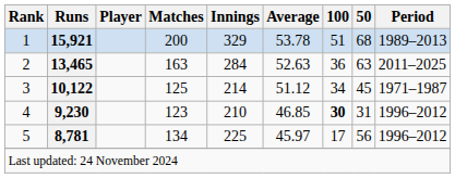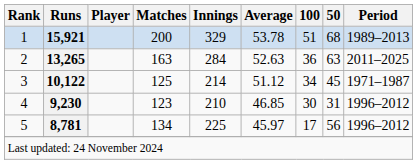2 | Runs: 13,465 -> 13,265
4 | 100: bold -> normal
